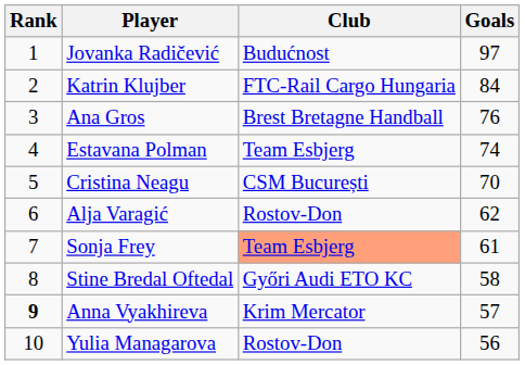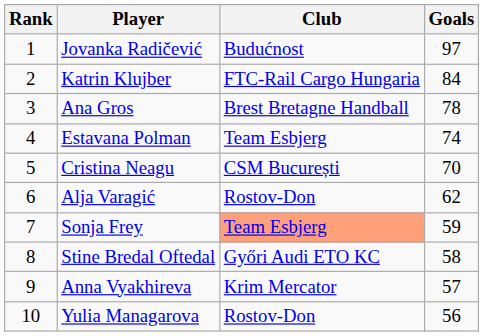Ana Gros | Goals: 76 -> 78
Sonja Frey | Goals: 61 -> 59
Anna Vyakhireva | Rank: bold -> normal
